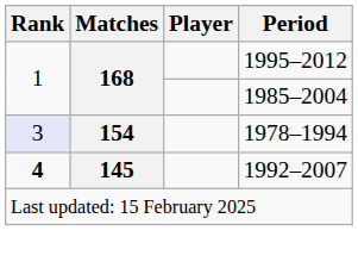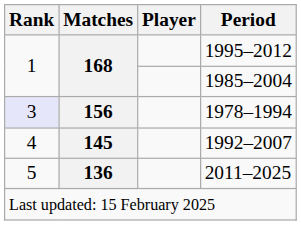1978–1994 | Matches: 154 -> 156
1992–2007 | Rank: bold -> normal
+ row: 5 | 136 | 2011–2025
